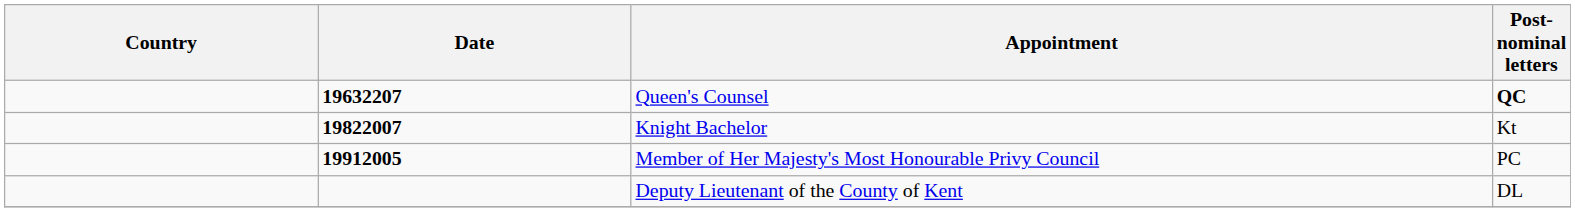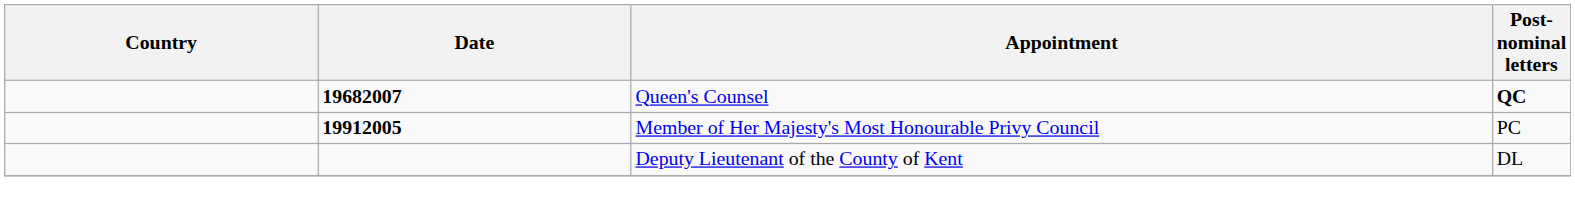Queen's Counsel | Date: 19632207 -> 19682007
- row: 19822007 | Knight Bachelor | Kt
